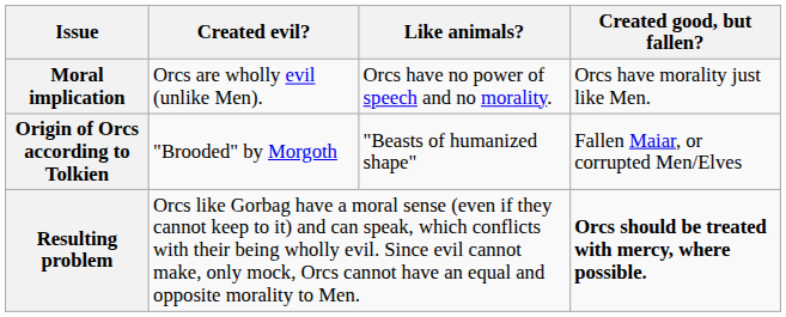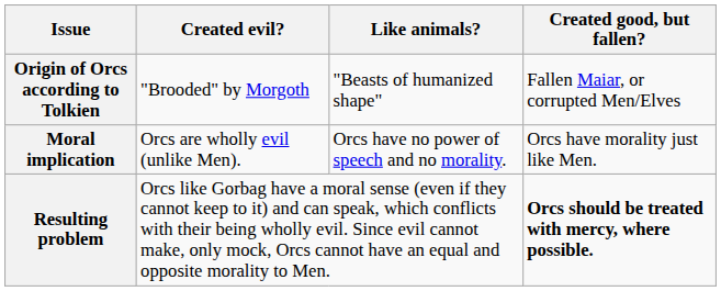rows swapped: Origin of Orcs according to Tolkien <-> Moral implication
